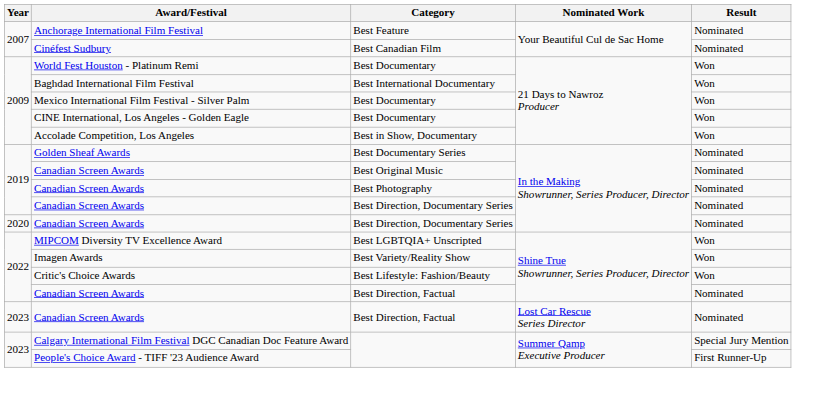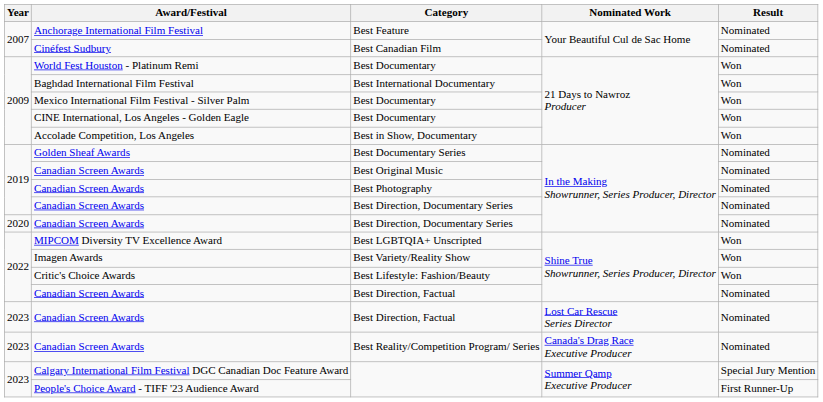+ row: 2023 | Canadian Screen Awards | Best Reality/Competition Program/ Series | Canada's Drag Race Executive Producer | Nominated
